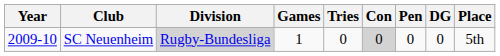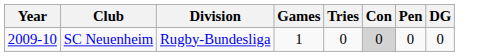- column: Place | 5th
SC Neuenheim | Division: lightgrey background -> no background
